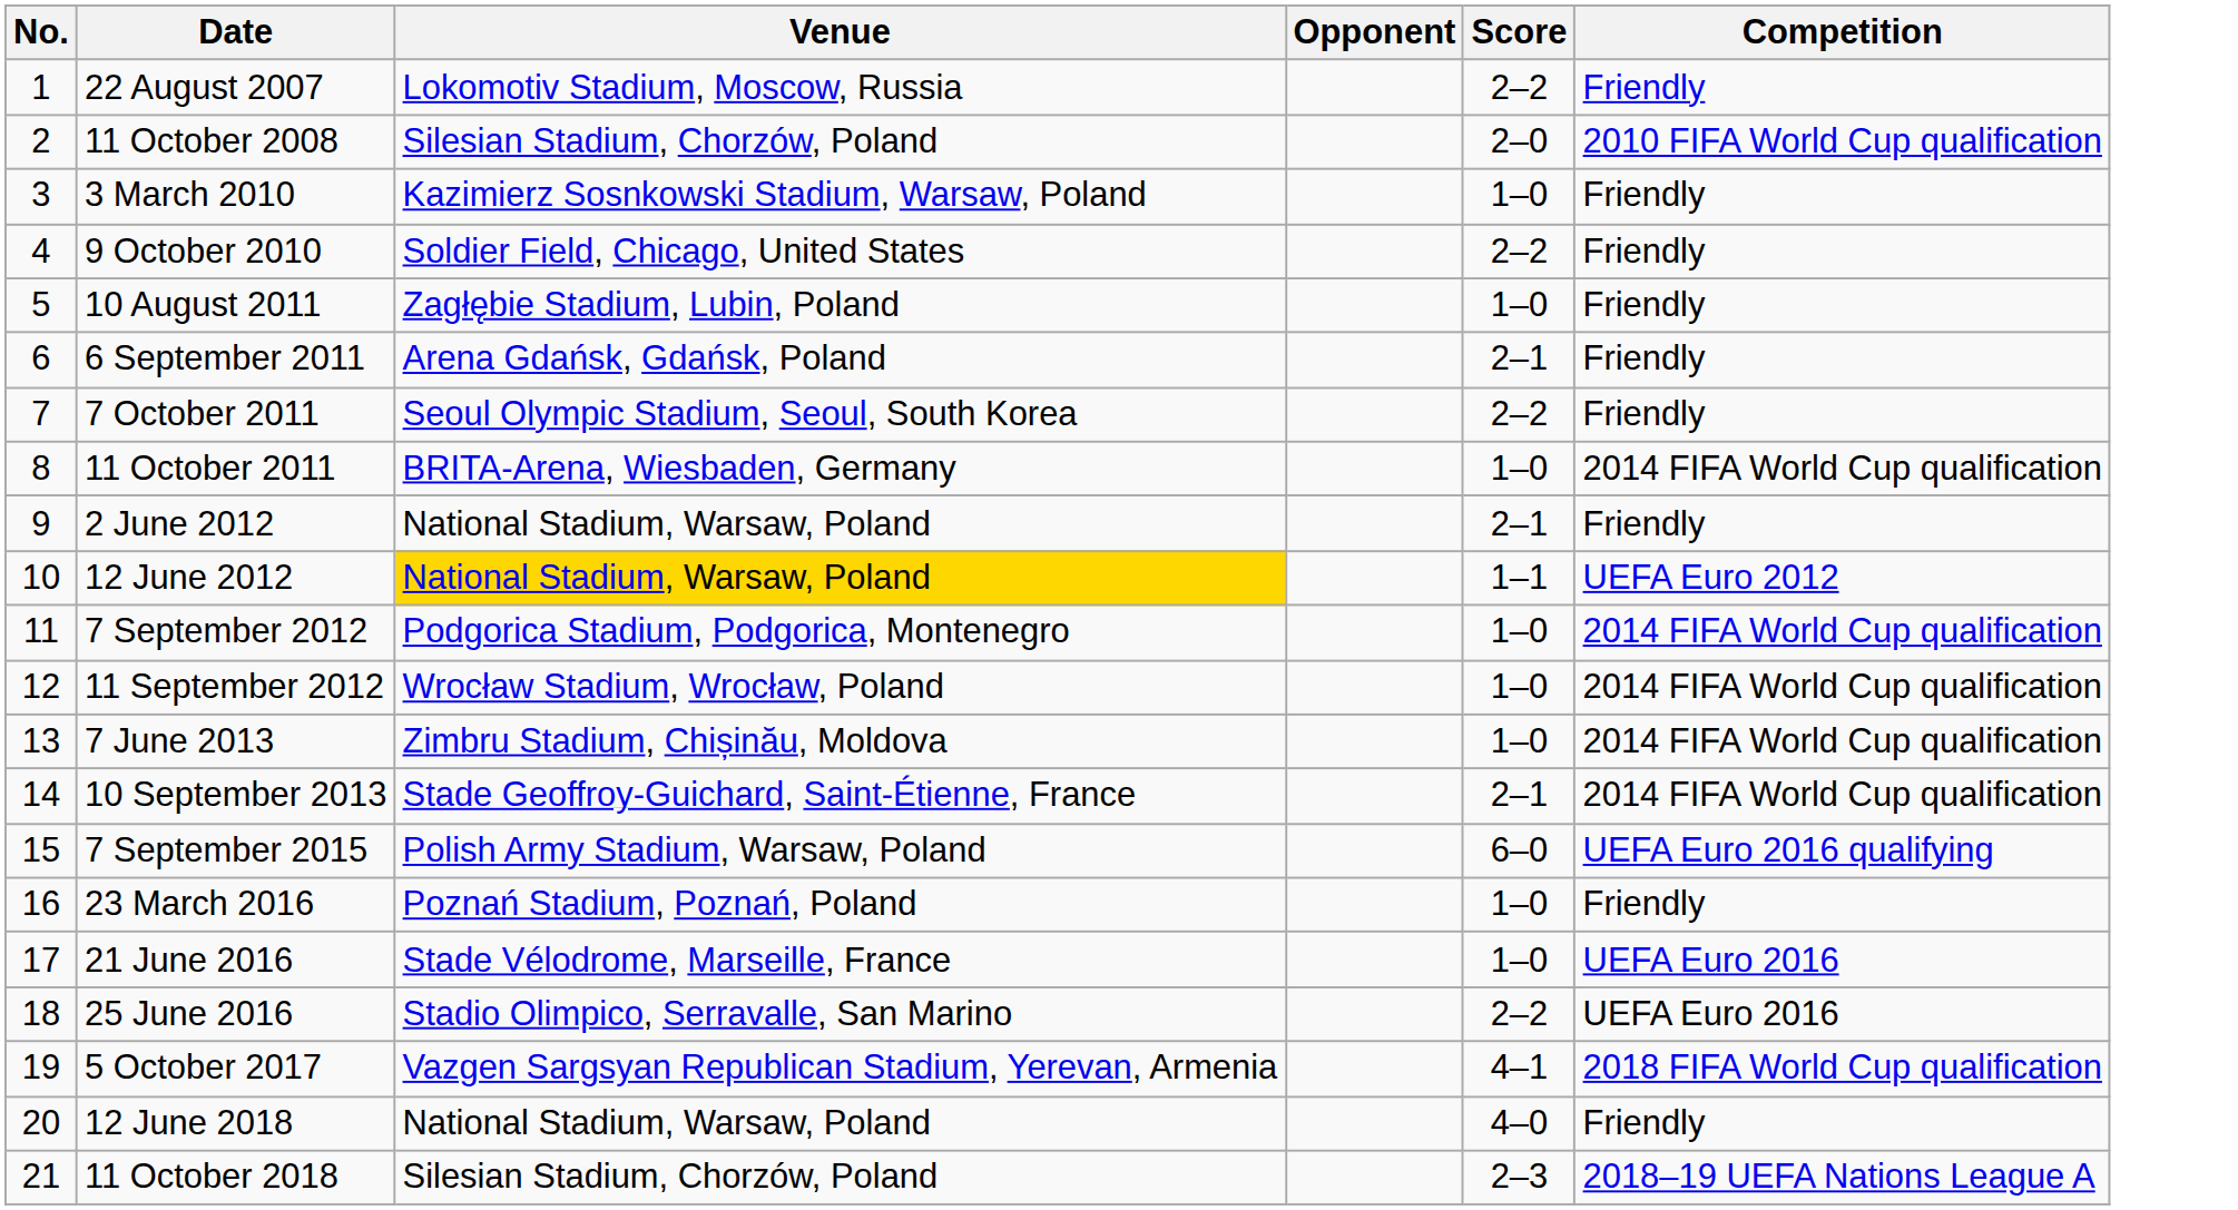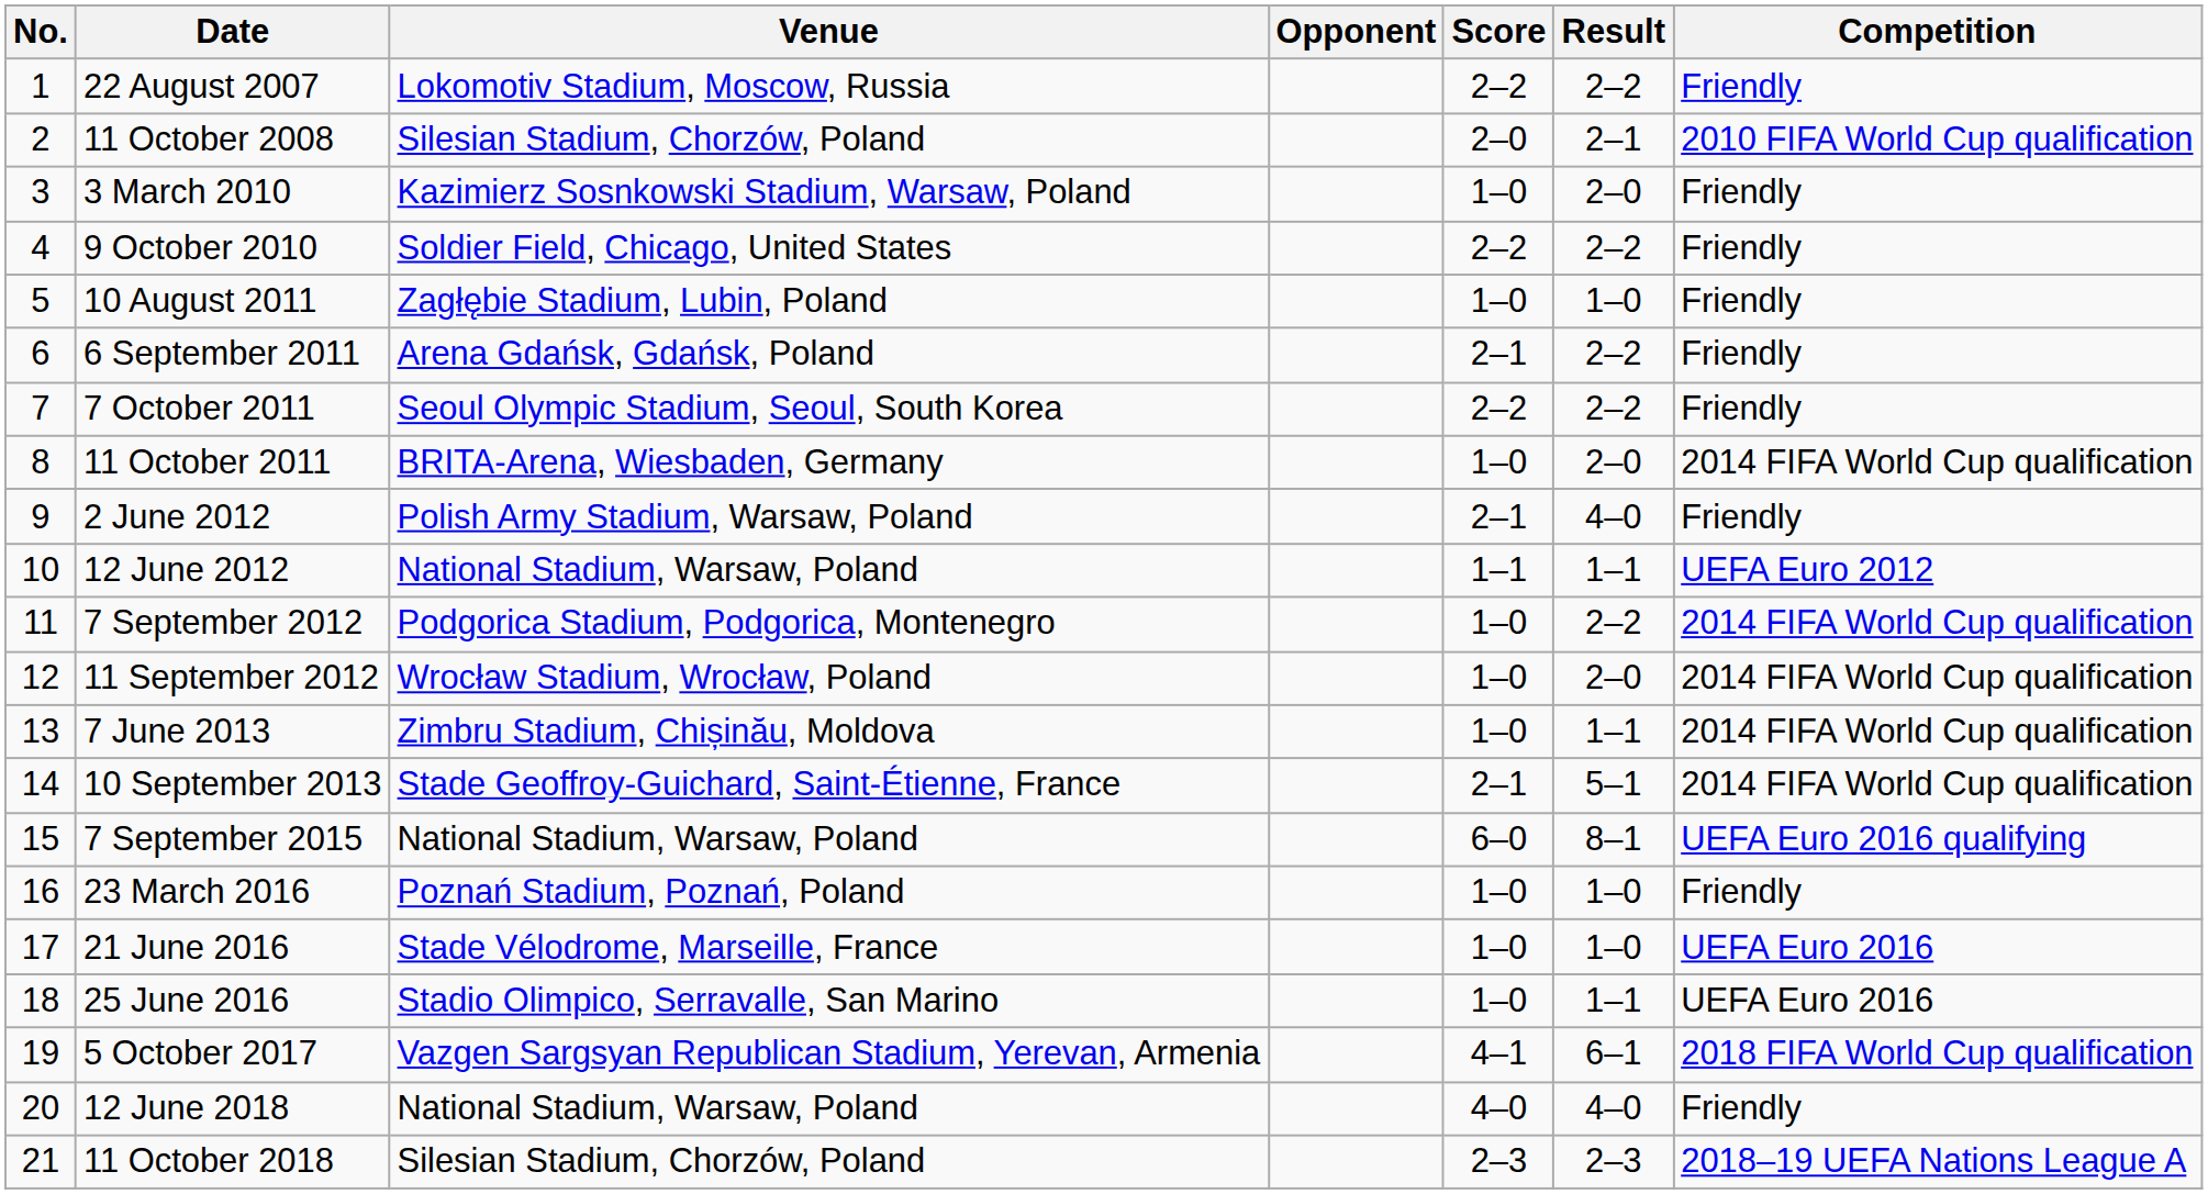+ column: Result | 2–2 | 2–1 | 2–0 | 2–2 | 1–0 | 2–2 | 2–2 | 2–0 | 4–0 | 1–1 | 2–2 | 2–0 | 1–1 | 5–1 | 8–1 | 1–0 | 1–0 | 1–1 | 6–1 | 4–0 | 2–3
2 June 2012 | Venue: National Stadium, Warsaw, Poland -> Polish Army Stadium, Warsaw, Poland
12 June 2012 | Venue: gold background -> no background
7 September 2015 | Venue: Polish Army Stadium, Warsaw, Poland -> National Stadium, Warsaw, Poland
25 June 2016 | Score: 2–2 -> 1–0
